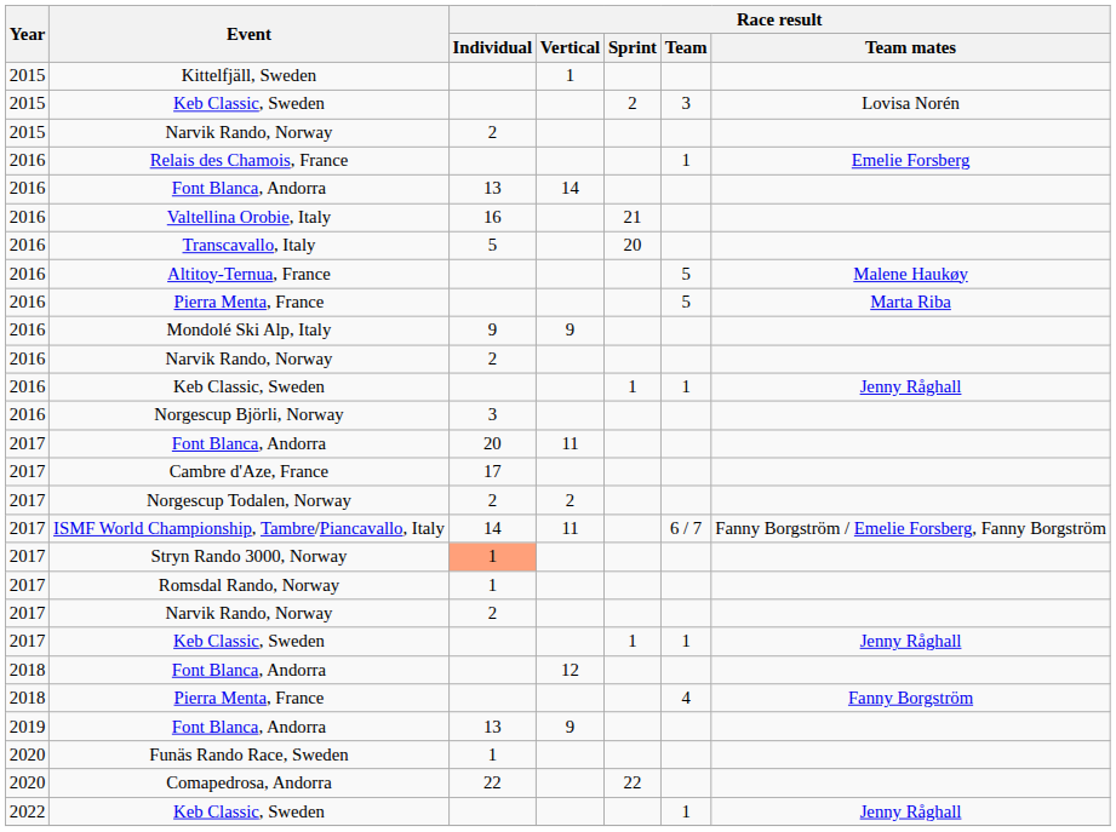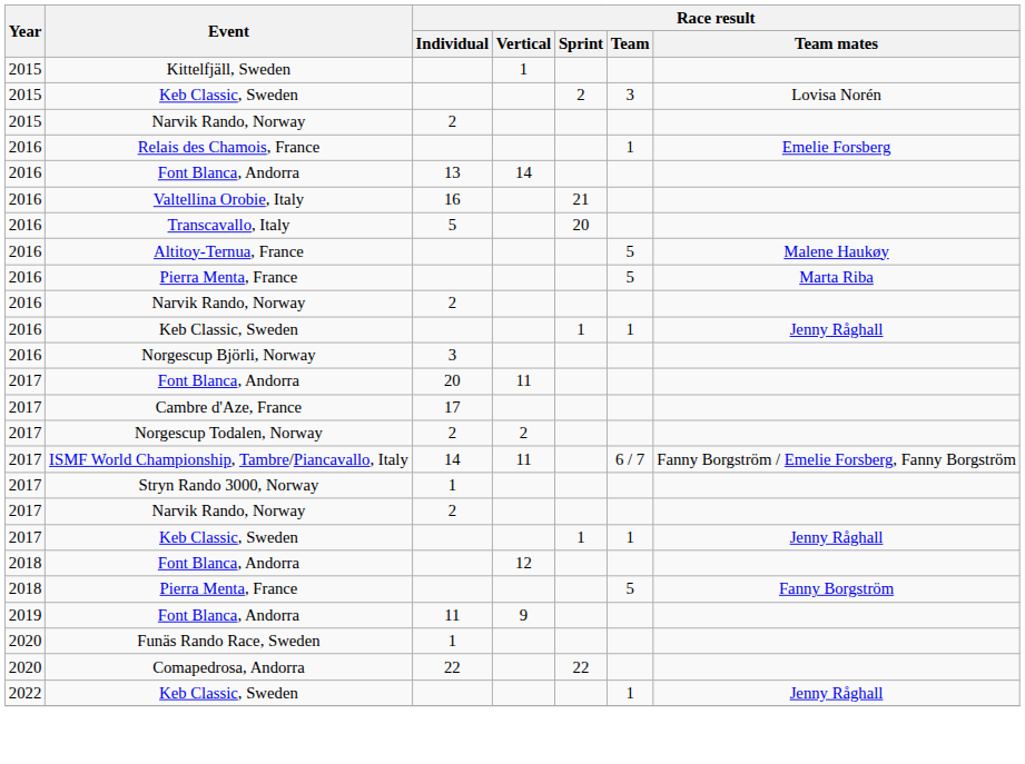- row: 2016 | Mondolé Ski Alp, Italy | 9 | 9
Stryn Rando 3000, Norway | Race result / Individual: lightsalmon background -> no background
- row: 2017 | Romsdal Rando, Norway | 1
2018 / Pierra Menta, France | Race result / Team: 4 -> 5
2019 / Font Blanca, Andorra | Race result / Individual: 13 -> 11
